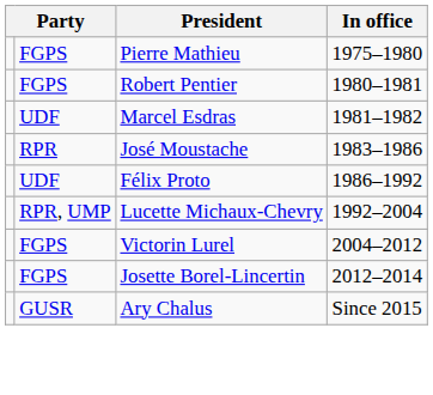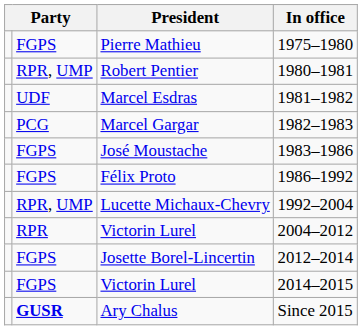Robert Pentier | column 2: FGPS -> RPR, UMP
+ row: PCG | Marcel Gargar | 1982–1983
José Moustache | column 2: RPR -> FGPS
Félix Proto | column 2: UDF -> FGPS
Victorin Lurel / 2004–2012 | column 2: FGPS -> RPR
+ row: FGPS | Victorin Lurel | 2014–2015
Ary Chalus | column 2: normal -> bold
